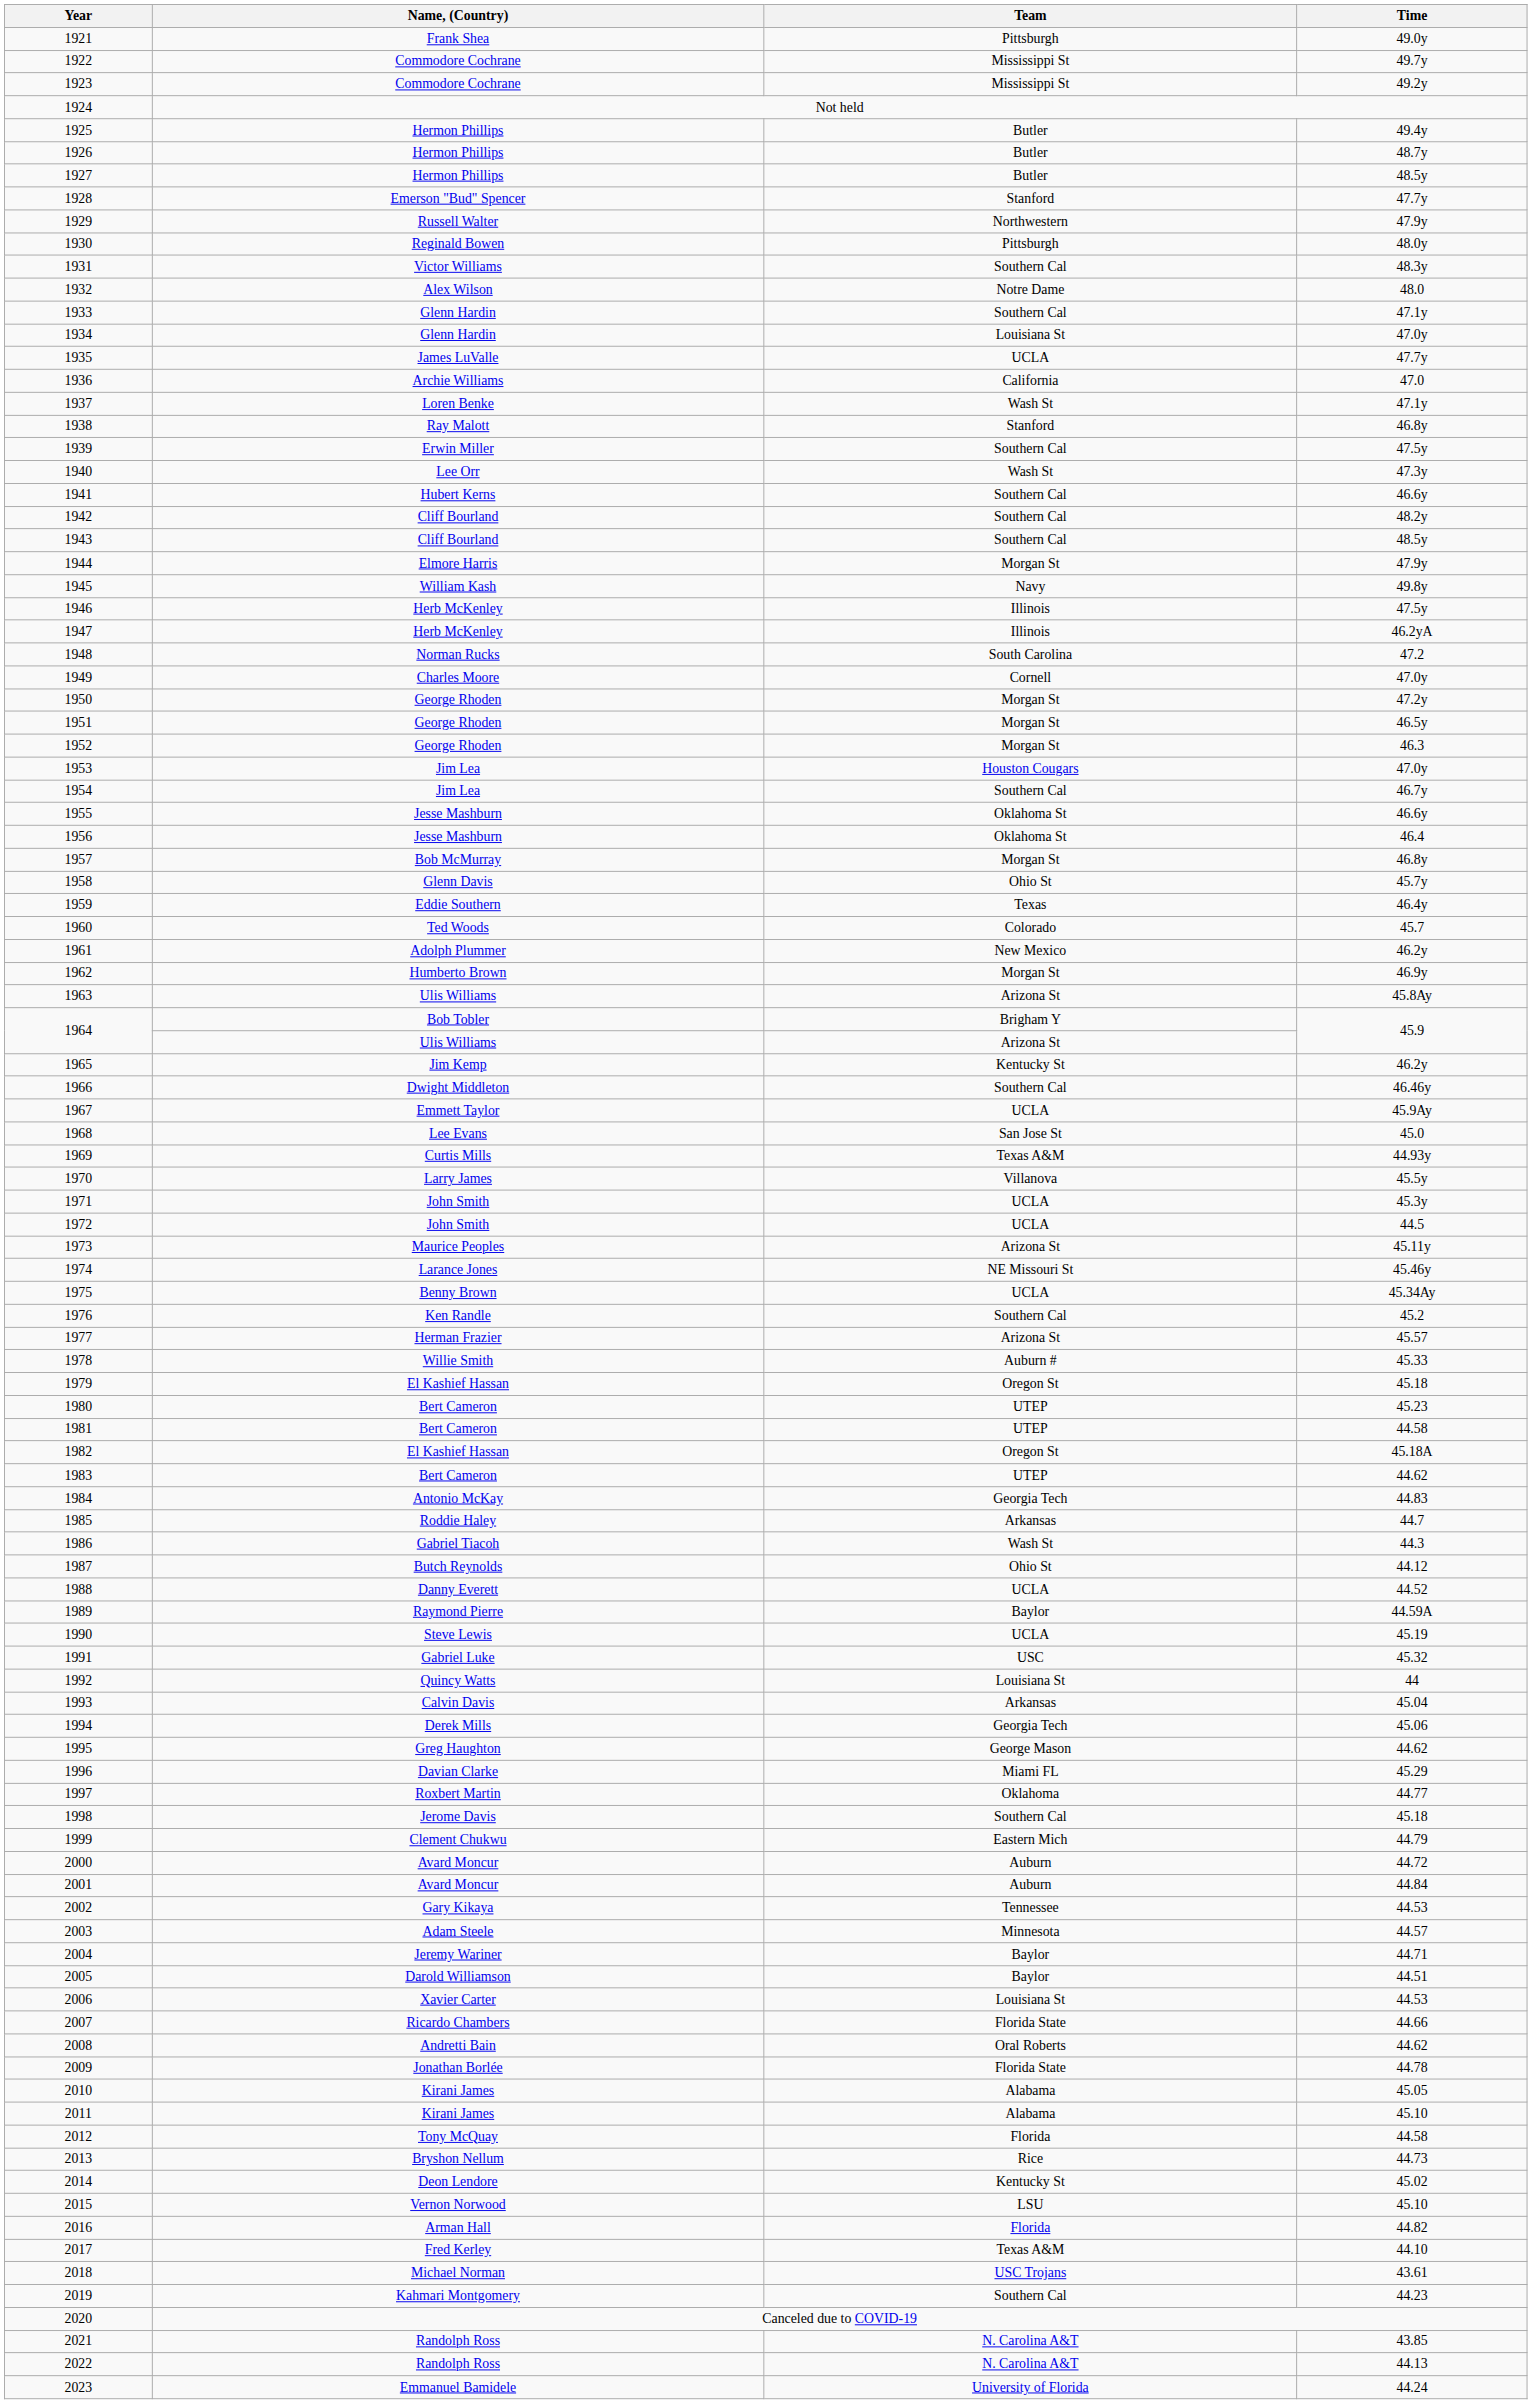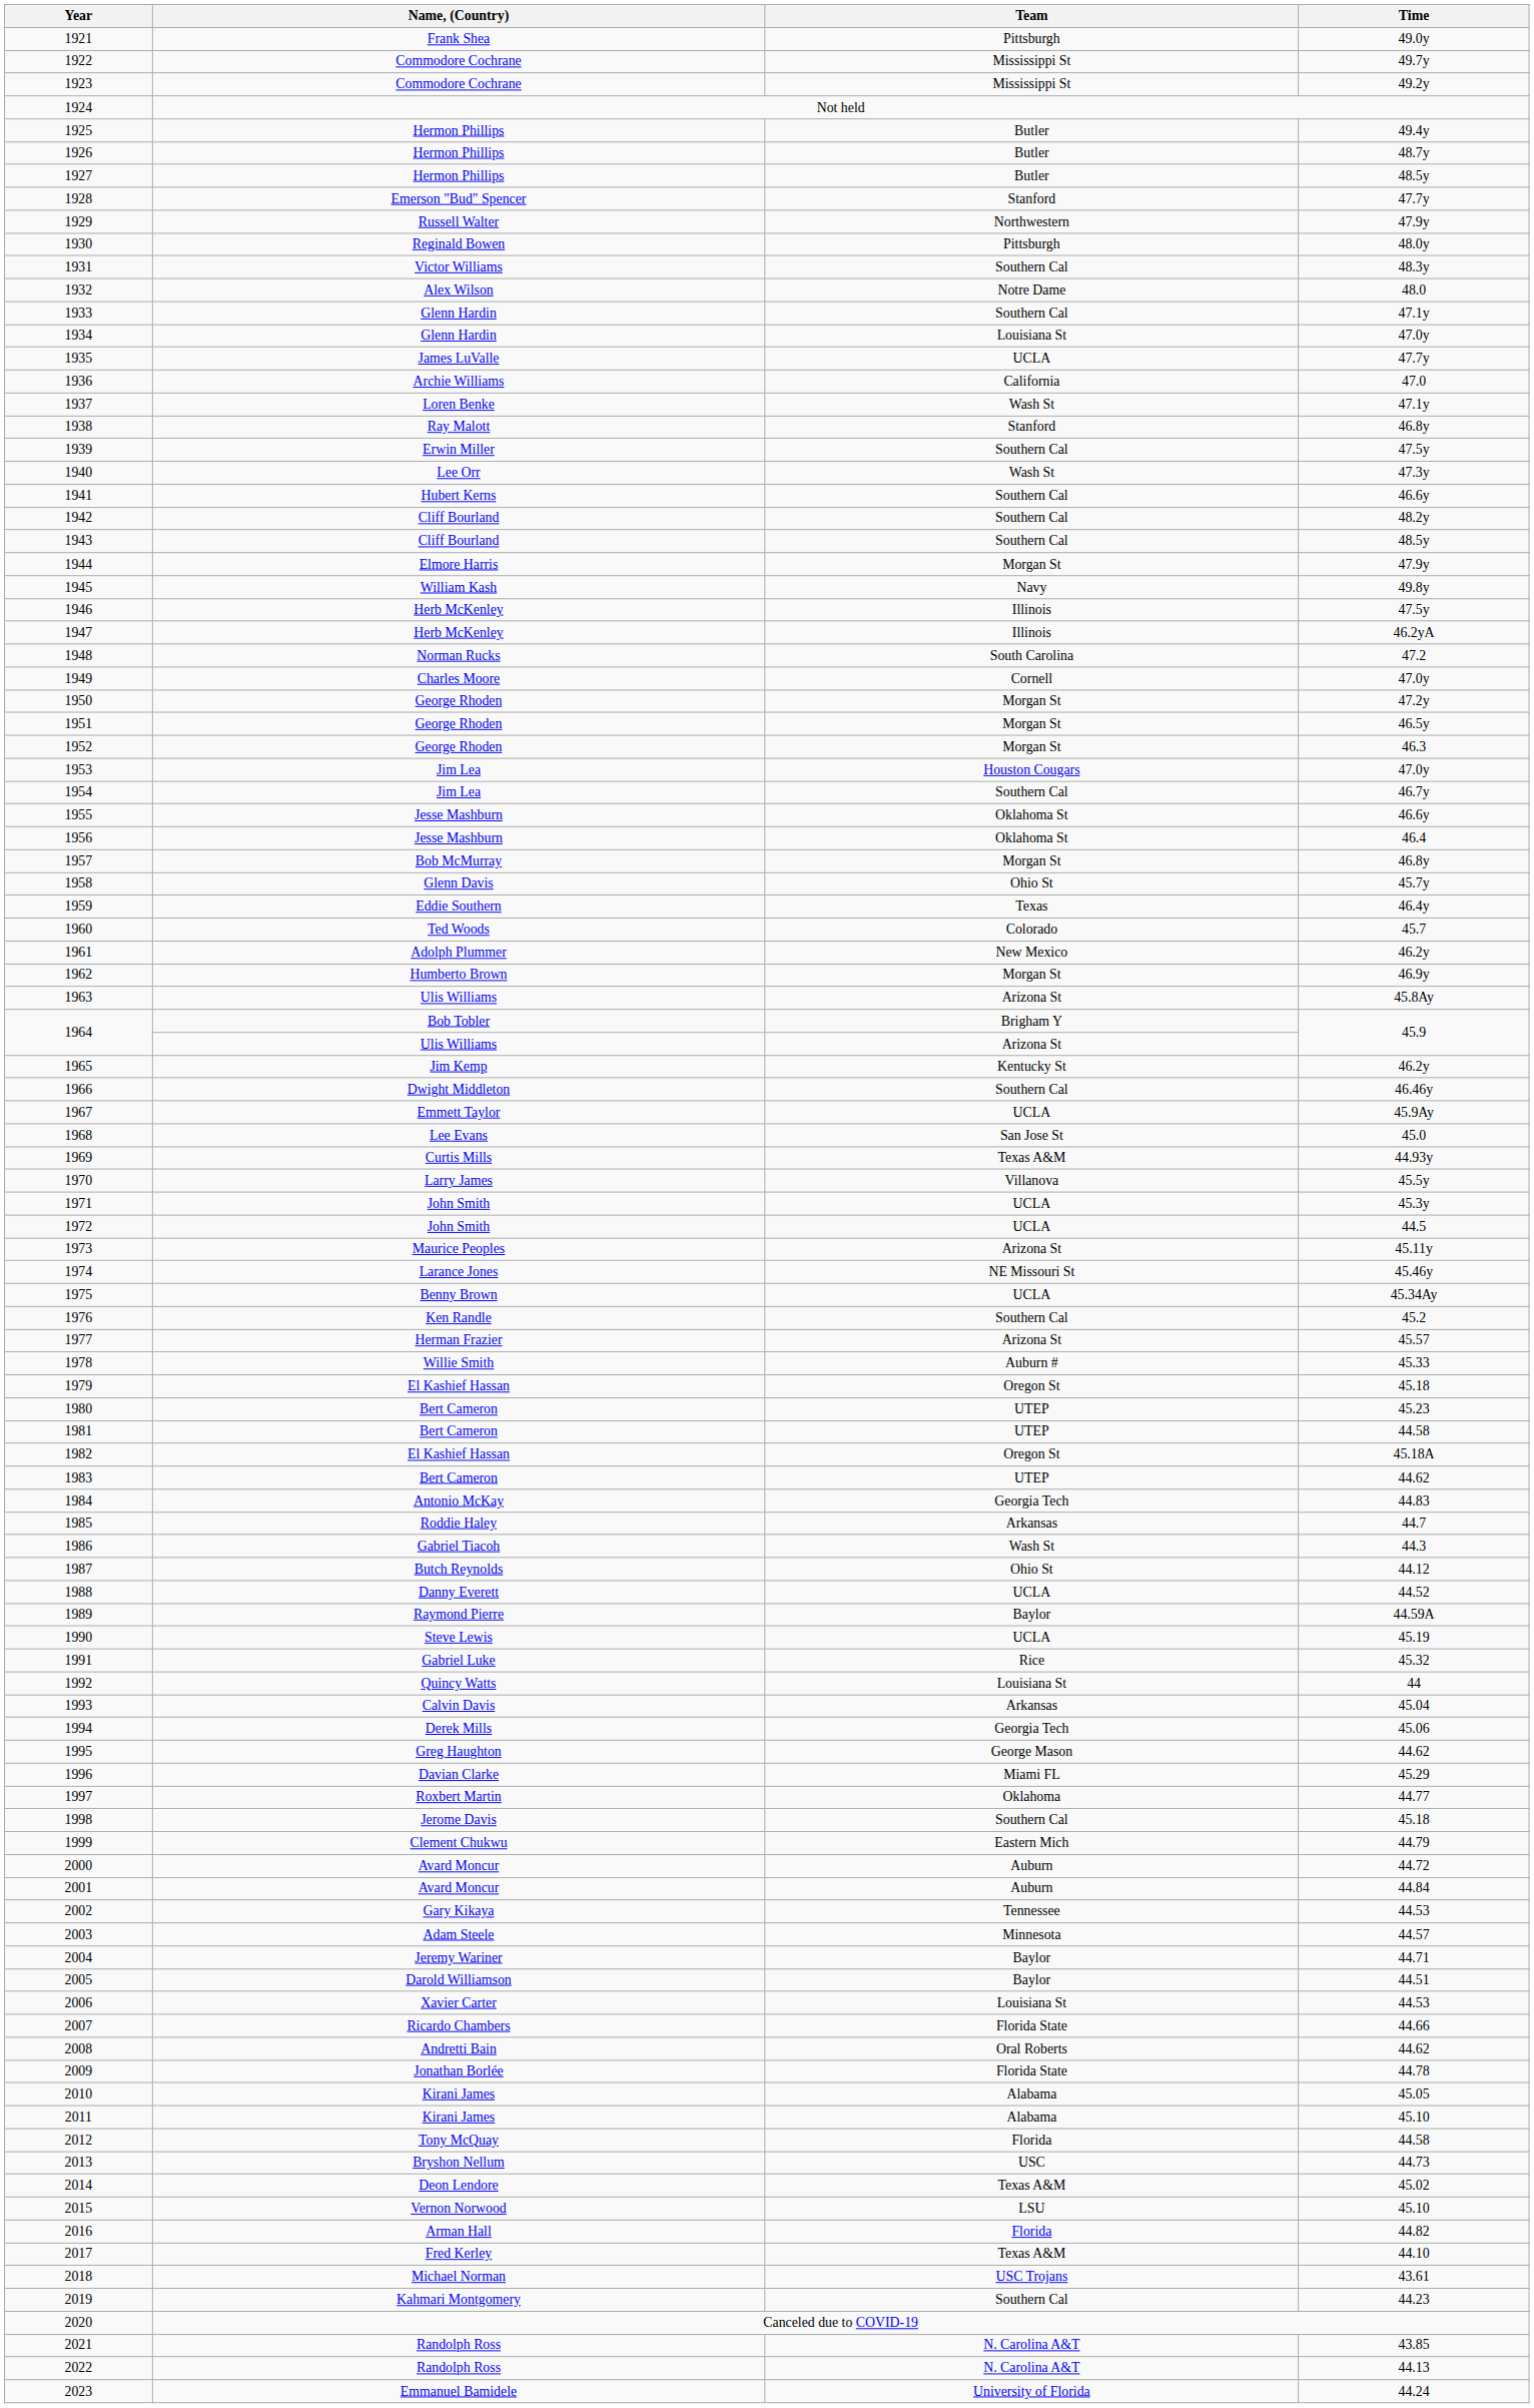1991 | Team: USC -> Rice
2013 | Team: Rice -> USC
2014 | Team: Kentucky St -> Texas A&M
